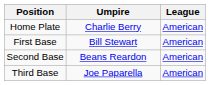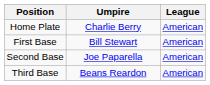Second Base | Umpire: Beans Reardon -> Joe Paparella
Third Base | Umpire: Joe Paparella -> Beans Reardon
